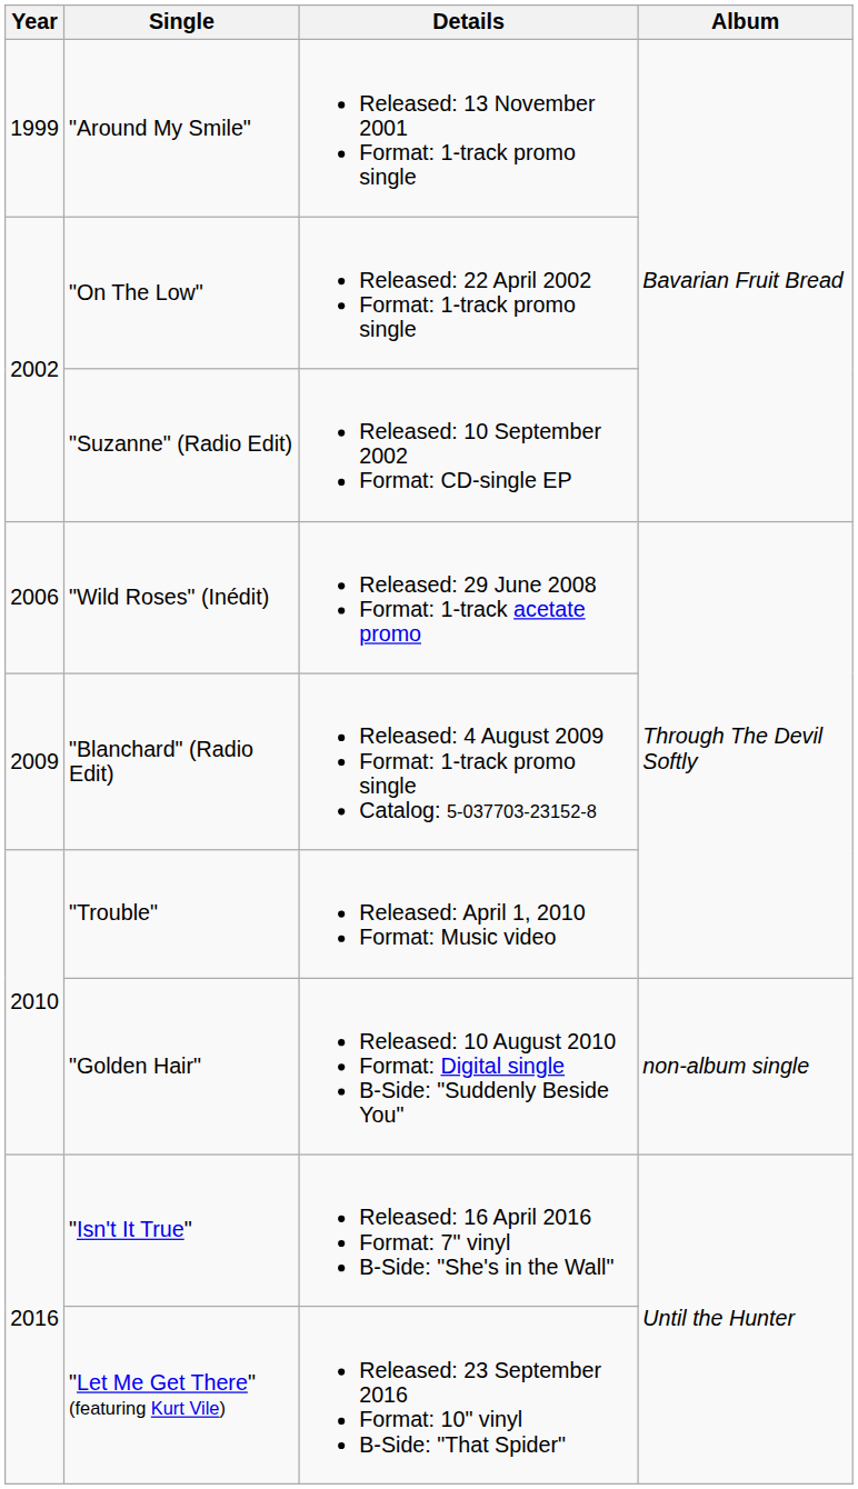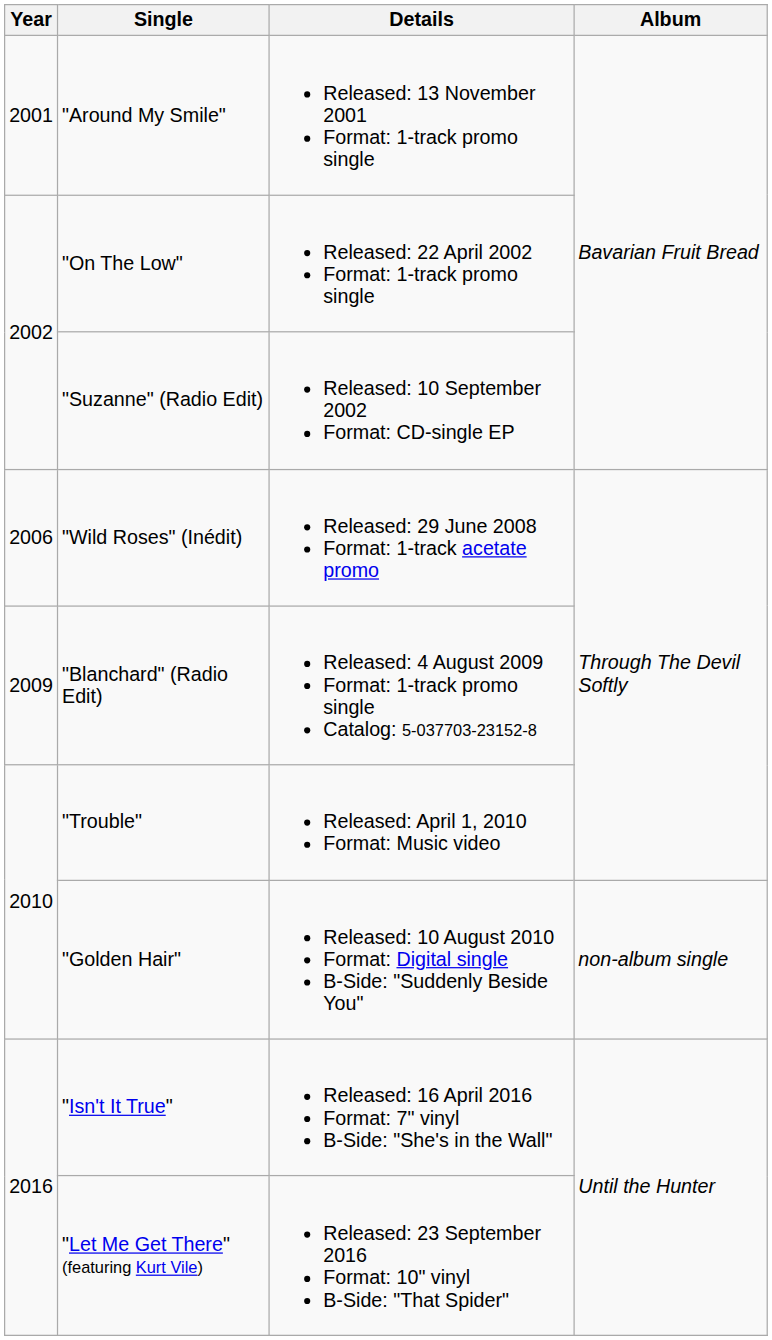"Around My Smile" | Year: 1999 -> 2001
